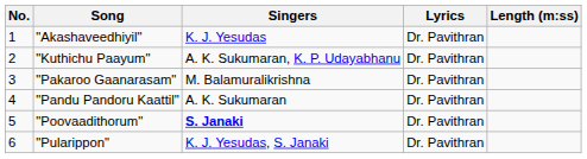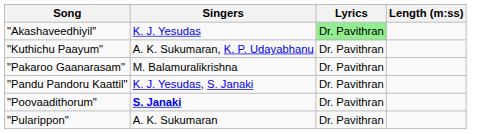- column: No. | 1 | 2 | 3 | 4 | 5 | 6
"Akashaveedhiyil" | Lyrics: no background -> lightgreen background
"Pandu Pandoru Kaattil" | Singers: A. K. Sukumaran -> K. J. Yesudas, S. Janaki
"Pularippon" | Singers: K. J. Yesudas, S. Janaki -> A. K. Sukumaran
